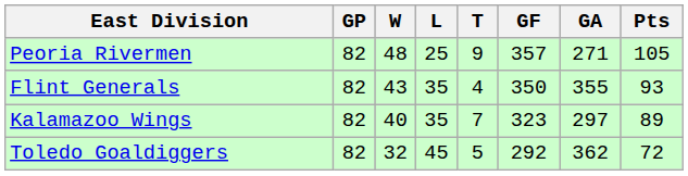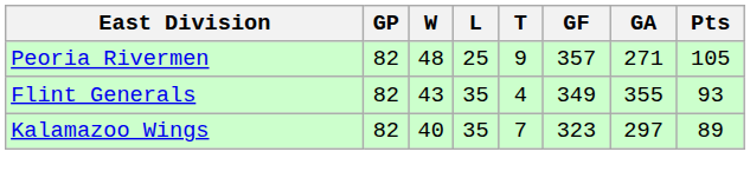Flint Generals | GF: 350 -> 349
- row: Toledo Goaldiggers | 82 | 32 | 45 | 5 | 292 | 362 | 72
